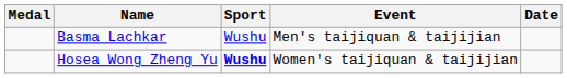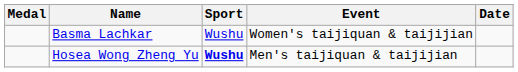Basma Lachkar | Event: Men's taijiquan & taijijian -> Women's taijiquan & taijijian
Hosea Wong Zheng Yu | Event: Women's taijiquan & taijijian -> Men's taijiquan & taijijian
